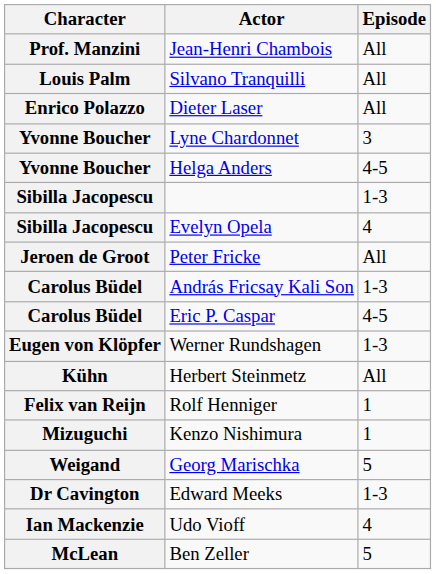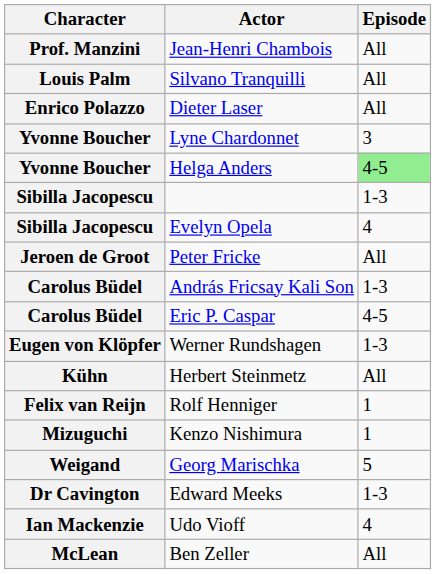Helga Anders | Episode: no background -> lightgreen background
Ben Zeller | Episode: 5 -> All
